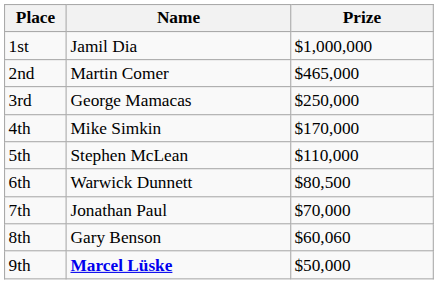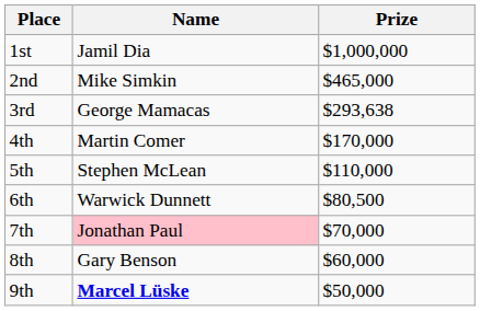2nd | Name: Martin Comer -> Mike Simkin
3rd | Prize: $250,000 -> $293,638
4th | Name: Mike Simkin -> Martin Comer
7th | Name: no background -> pink background
8th | Prize: $60,060 -> $60,000
